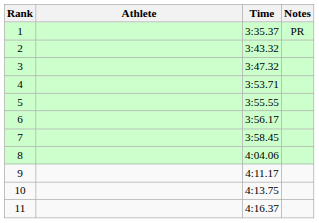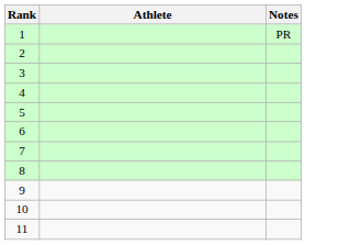- column: Time | 3:35.37 | 3:43.32 | 3:47.32 | 3:53.71 | 3:55.55 | 3:56.17 | 3:58.45 | 4:04.06 | 4:11.17 | 4:13.75 | 4:16.37
